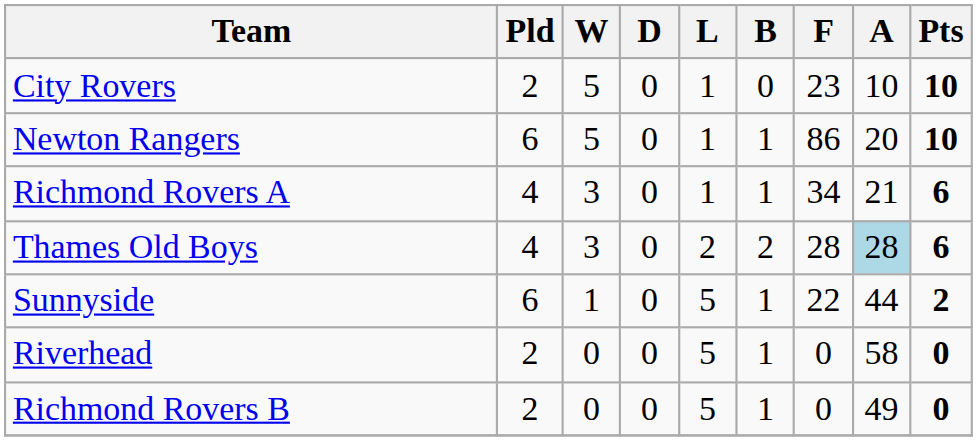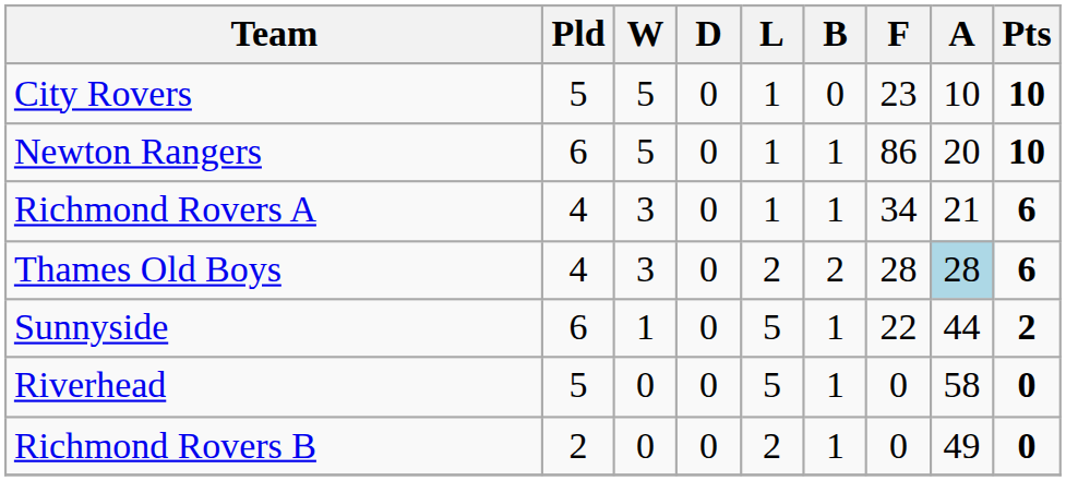City Rovers | Pld: 2 -> 5
Riverhead | Pld: 2 -> 5
Richmond Rovers B | L: 5 -> 2
